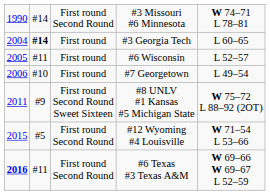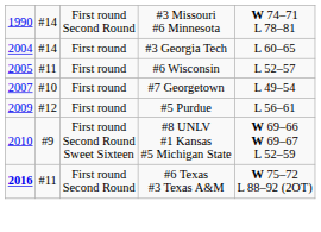#3 Georgia Tech | column 2: bold -> normal
#7 Georgetown | column 1: 2006 -> 2007
+ row: 2009 | #12 | First round | #5 Purdue | L 56–61
#8 UNLV #1 Kansas #5 Michigan State | column 1: 2011 -> 2010
#8 UNLV #1 Kansas #5 Michigan State | column 5: W 75–72 L 88–92 (2OT) -> W 69–66 W 69–67 L 52–59
- row: 2015 | #5 | First round Second Round | #12 Wyoming #4 Louisville | W 71–54 L 53–66
#6 Texas #3 Texas A&M | column 5: W 69–66 W 69–67 L 52–59 -> W 75–72 L 88–92 (2OT)
